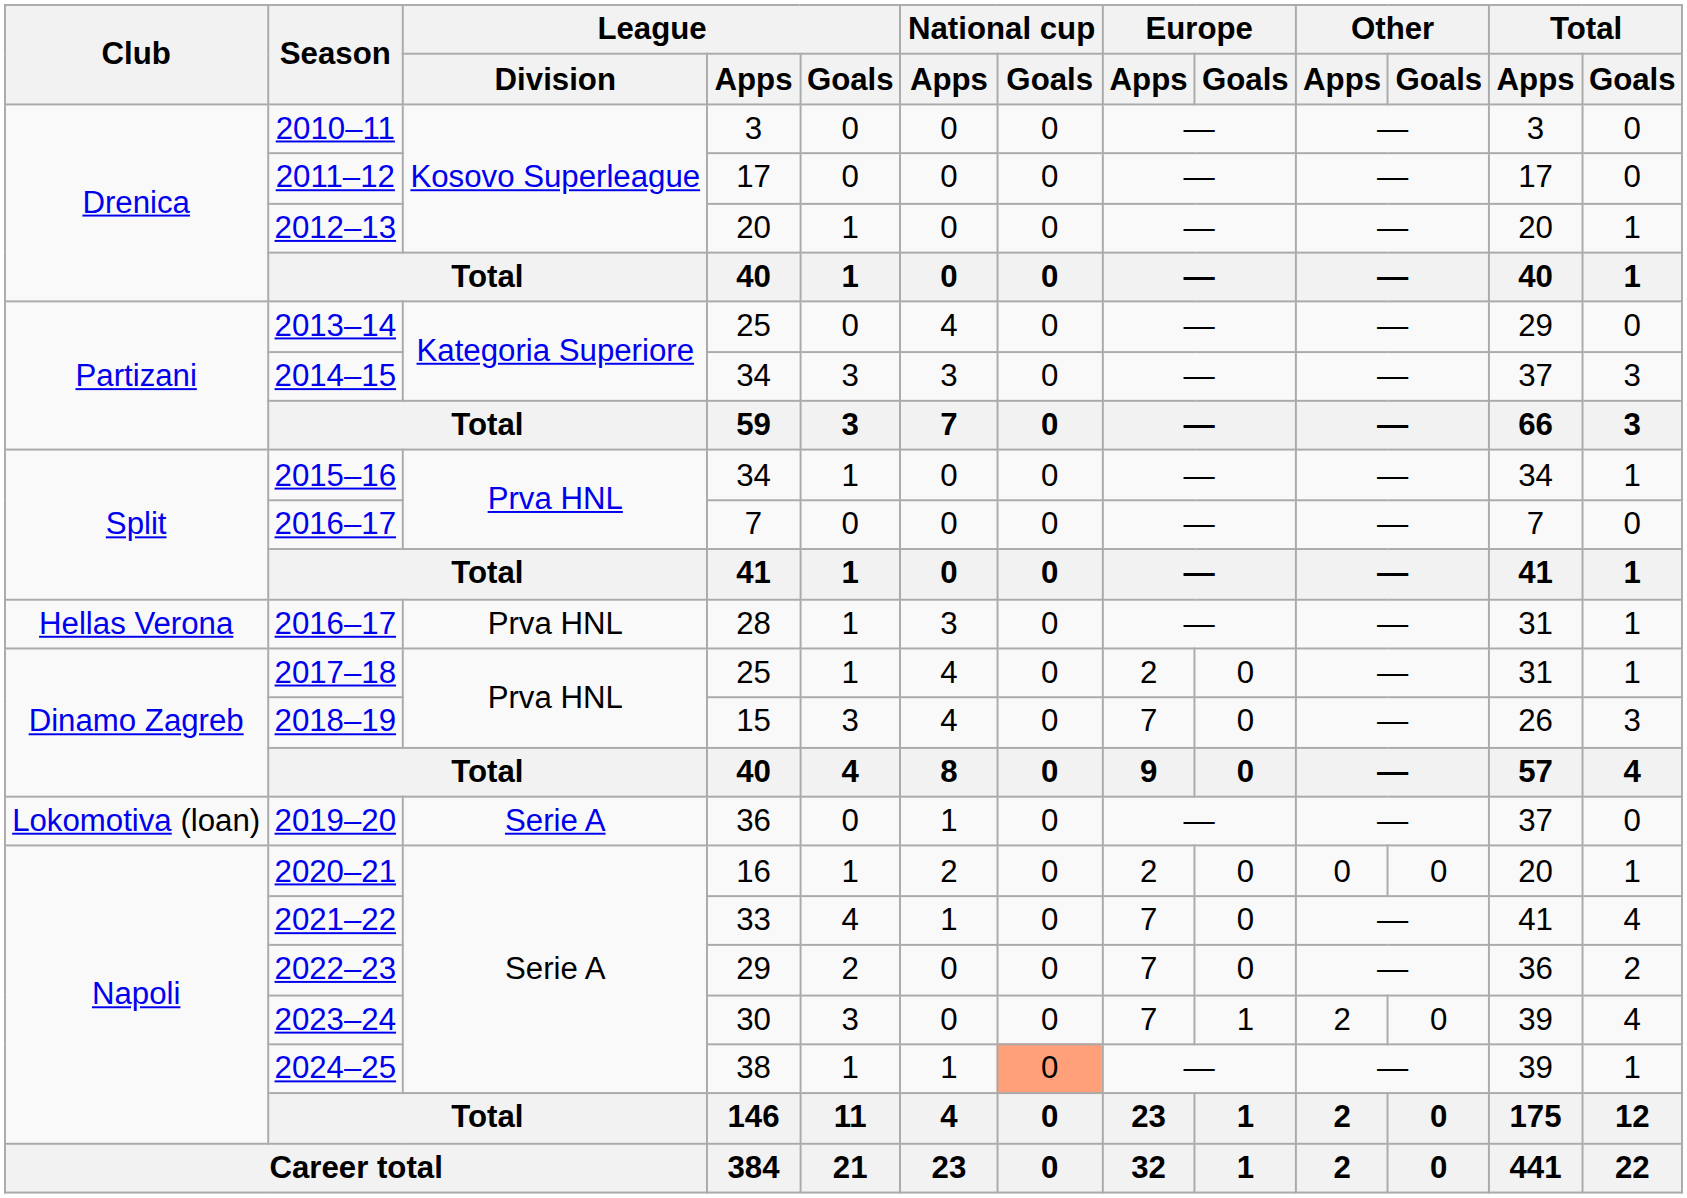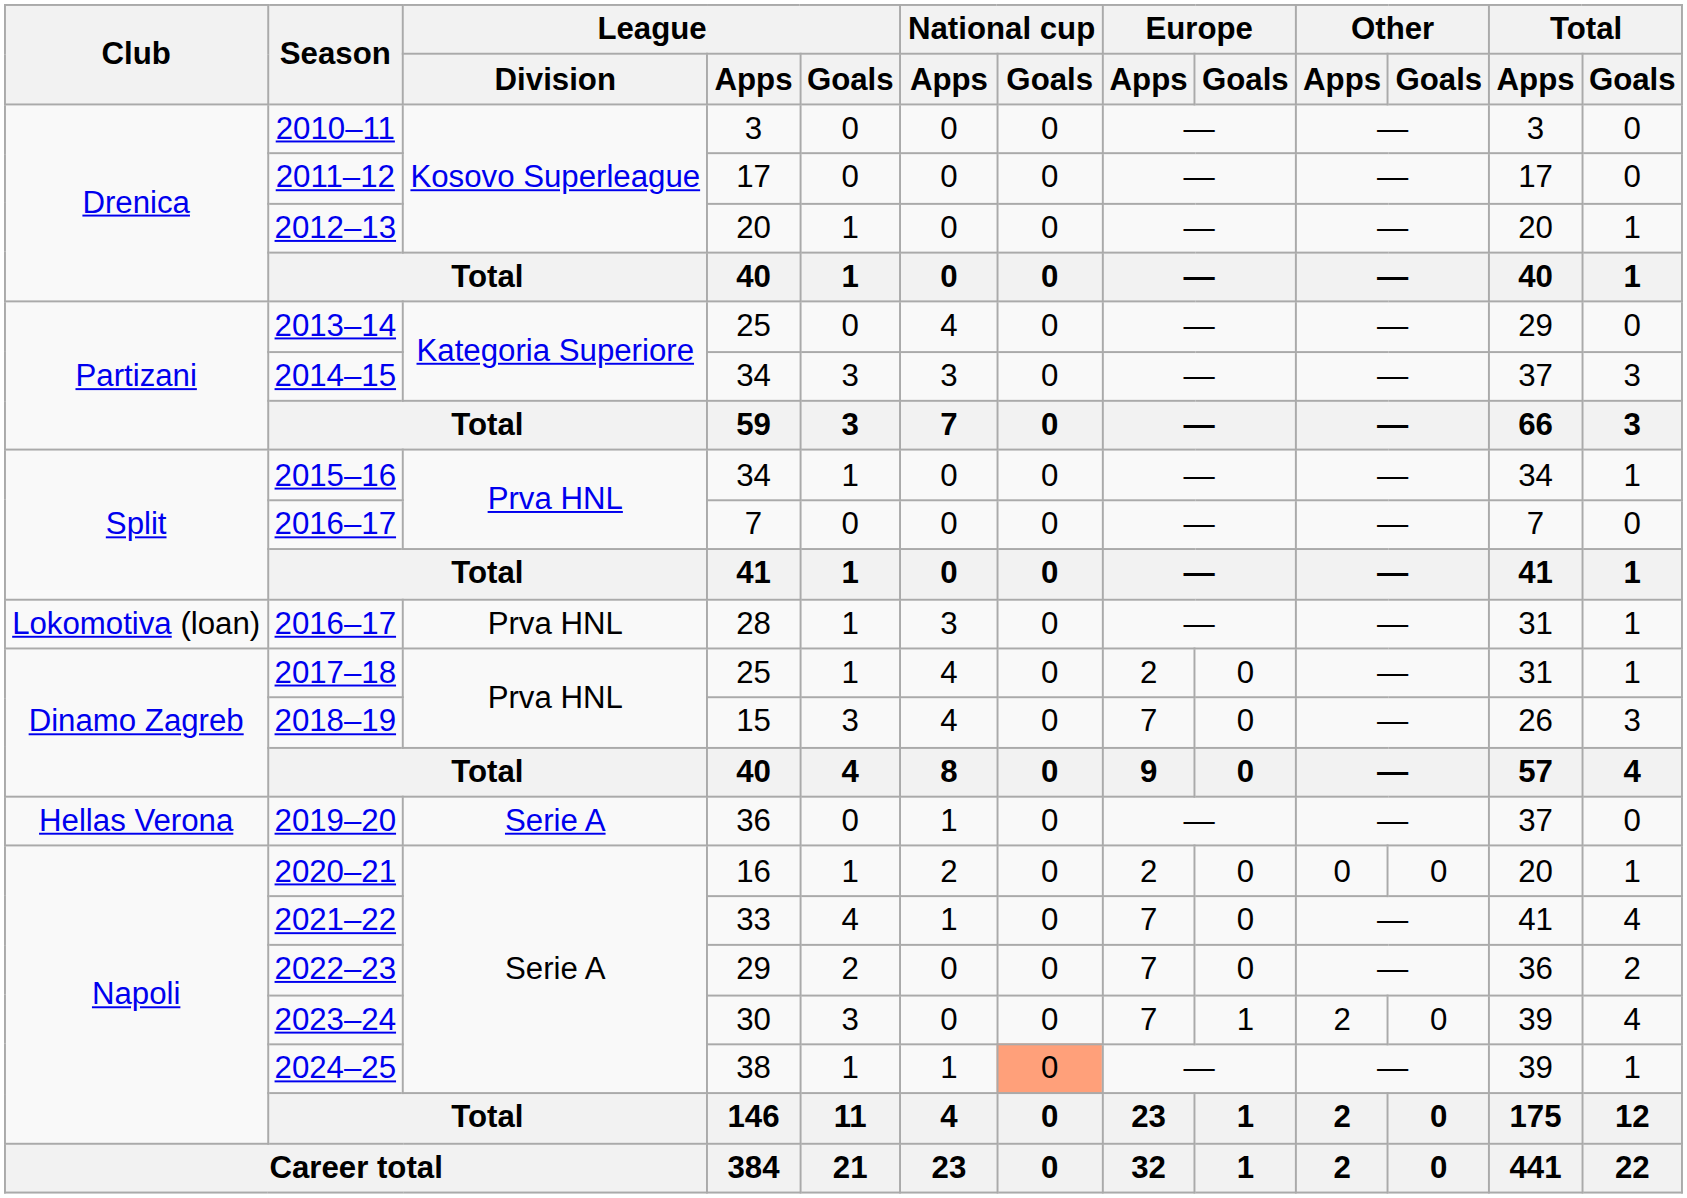2016–17 / 28 | Club: Hellas Verona -> Lokomotiva (loan)
2019–20 | Club: Lokomotiva (loan) -> Hellas Verona
